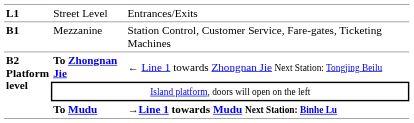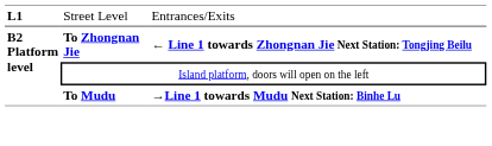- row: B1 | Mezzanine | Station Control, Customer Service, Fare-gates, Ticketing Machines
To Zhongnan Jie | column 3: normal -> bold
